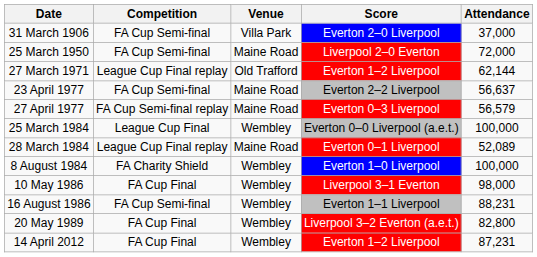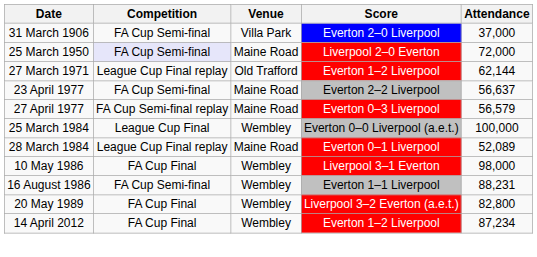25 March 1950 | Competition: no background -> lavender background
- row: 8 August 1984 | FA Charity Shield | Wembley | Everton 1–0 Liverpool | 100,000
14 April 2012 | Attendance: 87,231 -> 87,234
